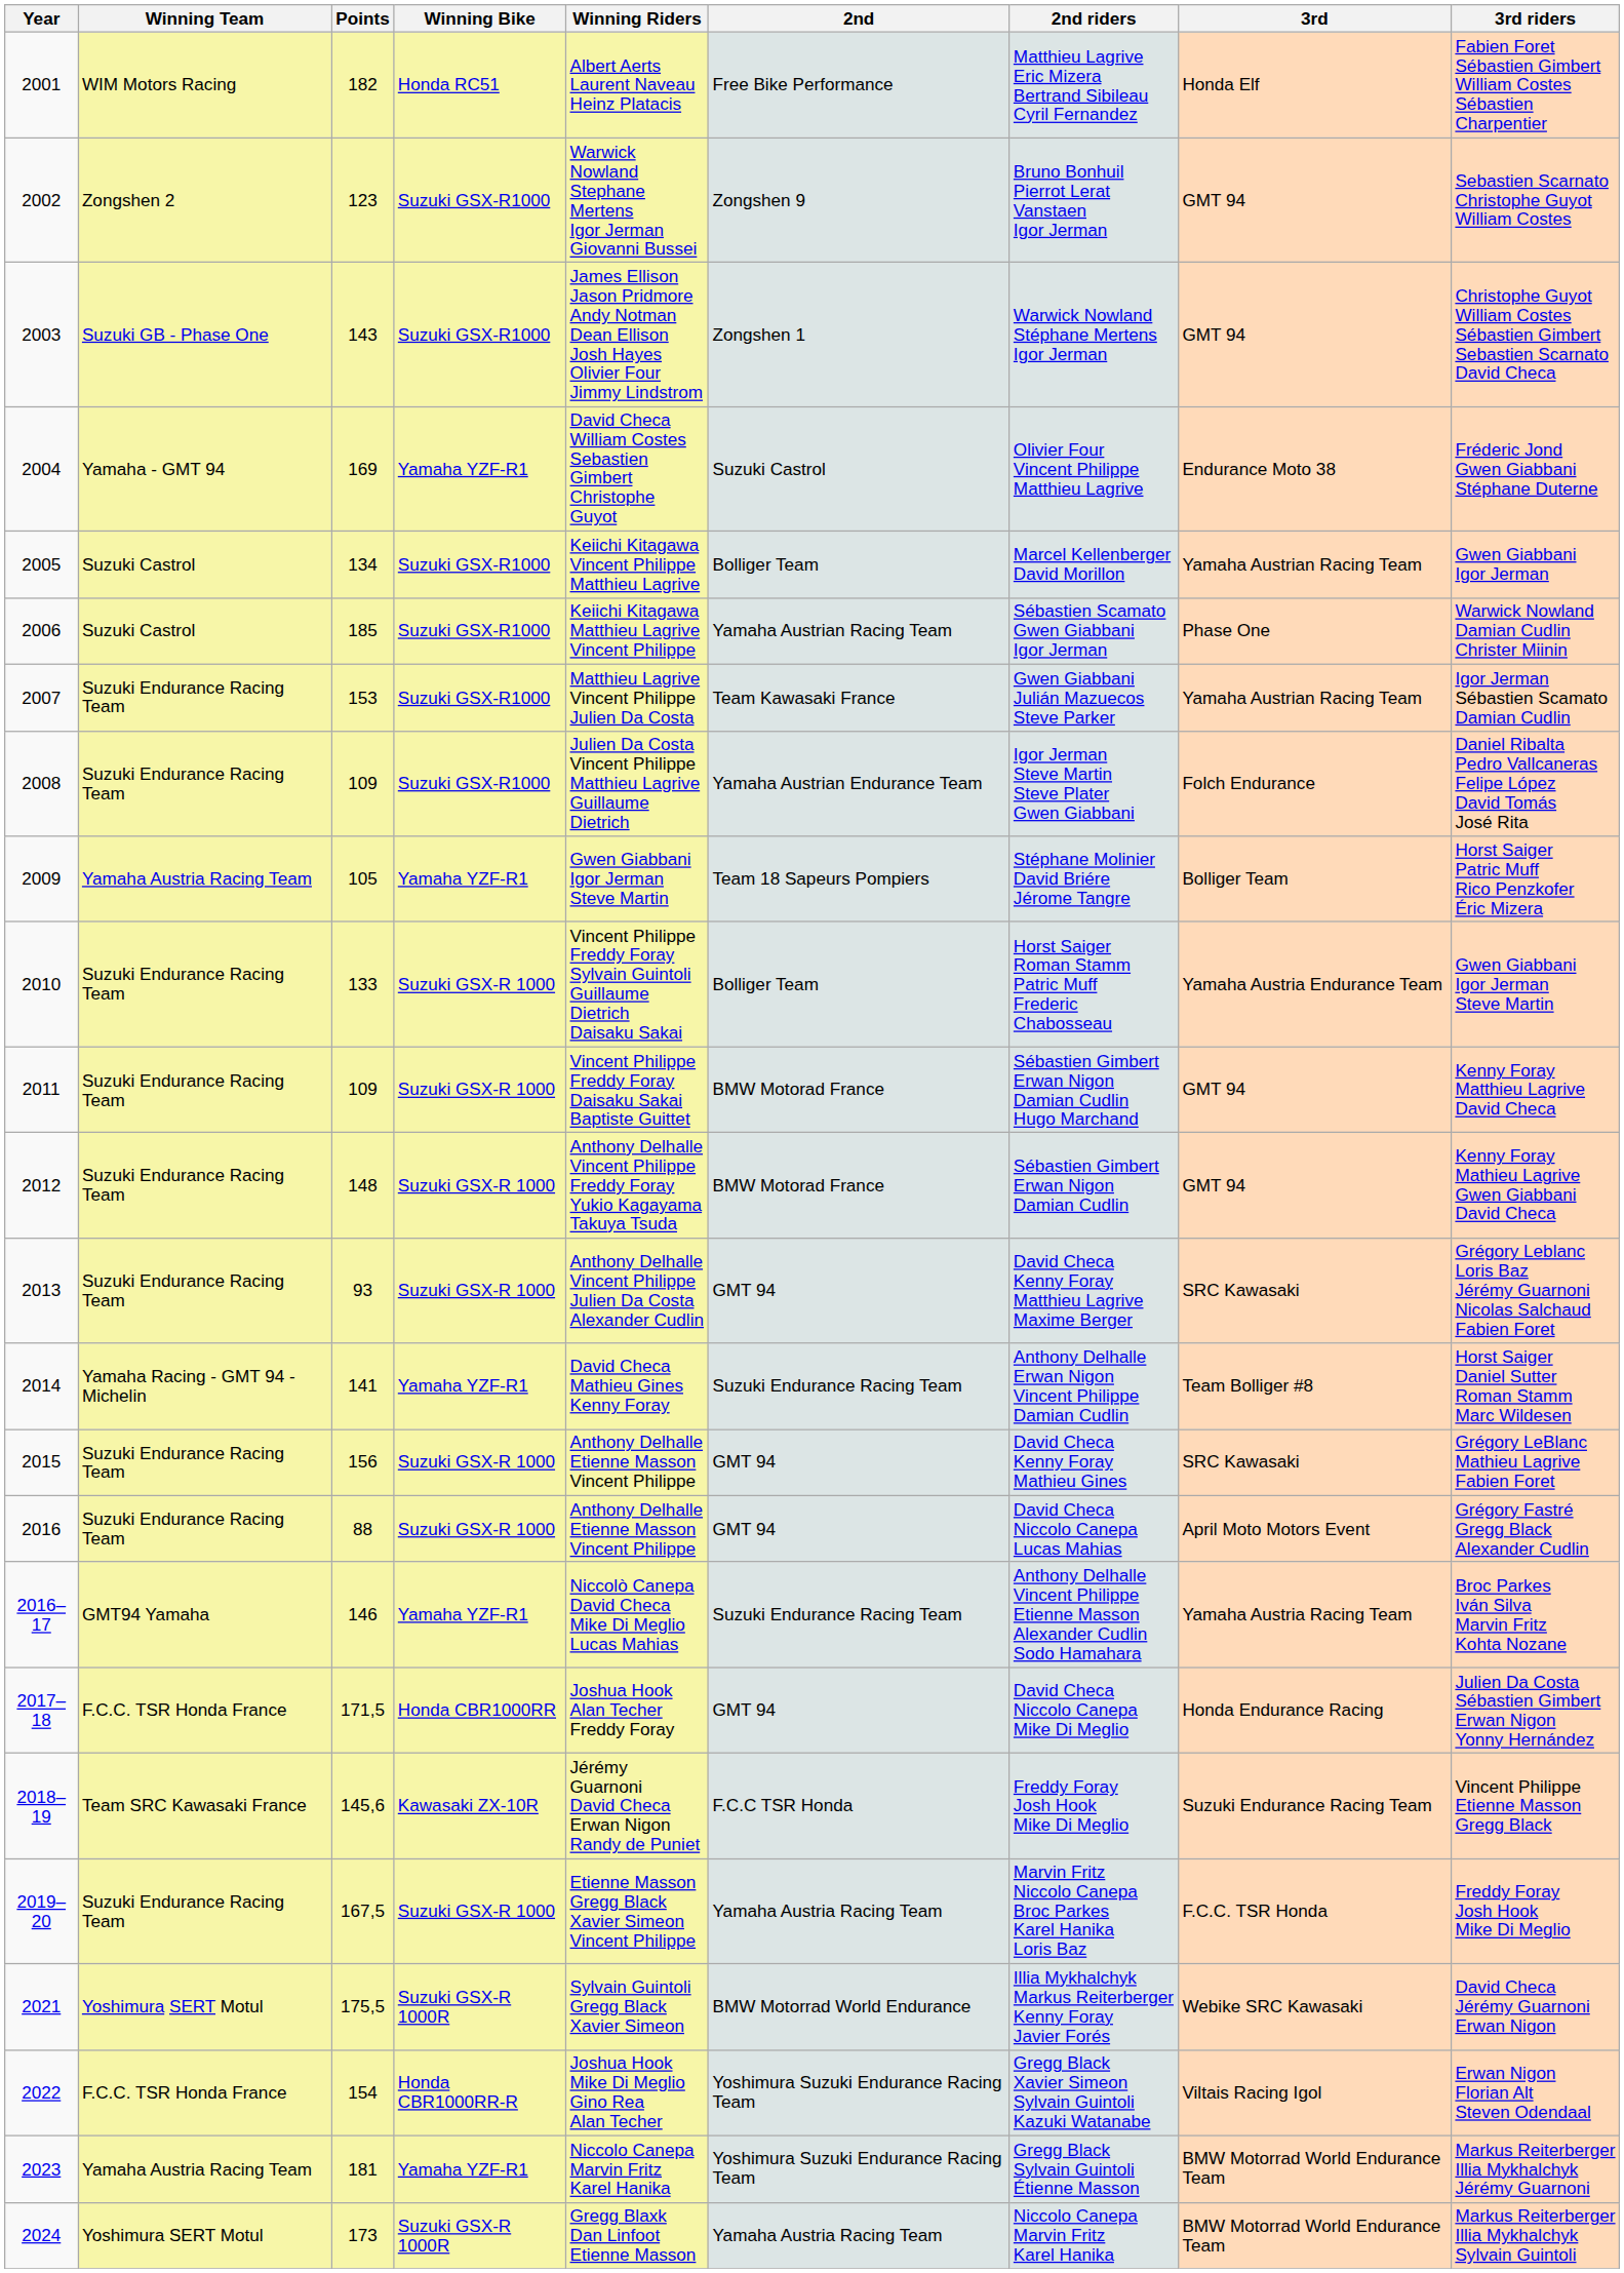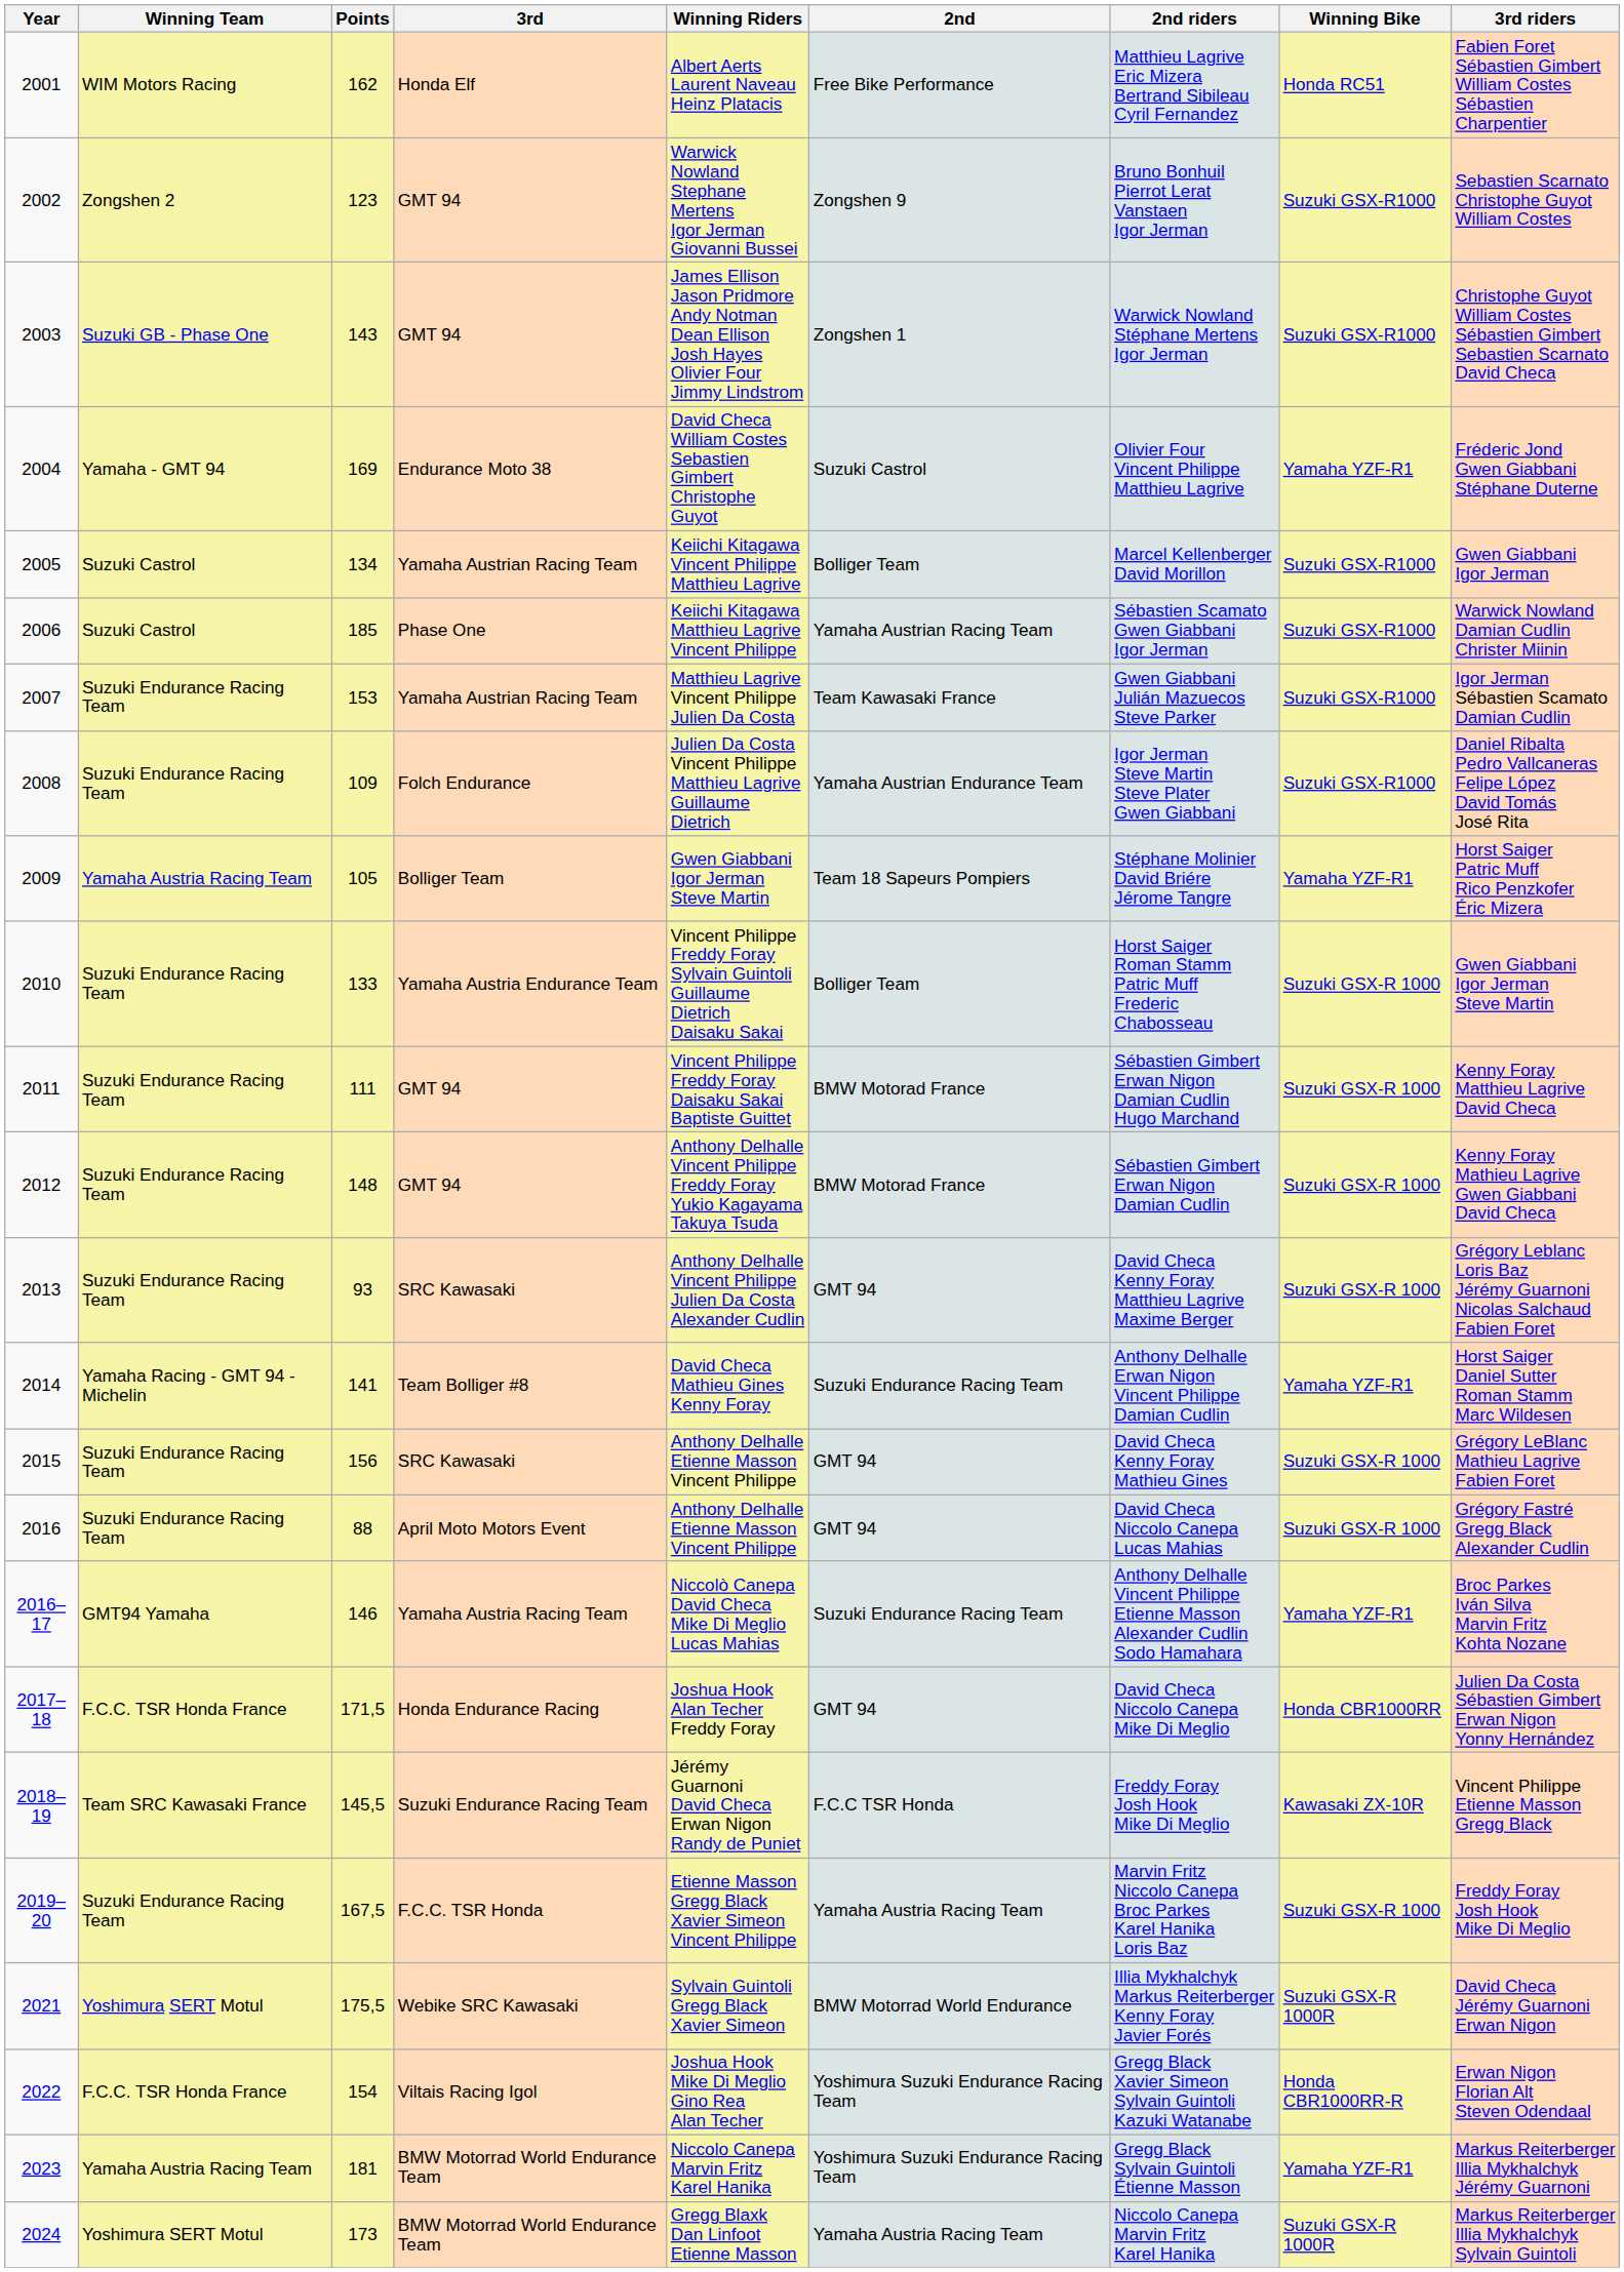columns swapped: Winning Bike <-> 3rd
2001 | Points: 182 -> 162
2011 | Points: 109 -> 111
2018–19 | Points: 145,6 -> 145,5
